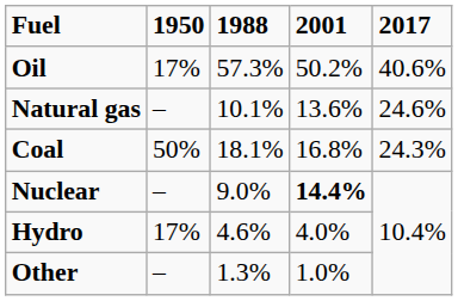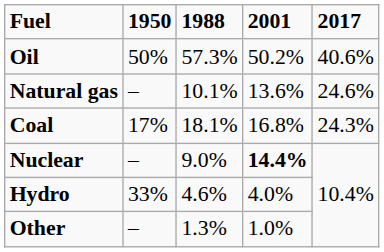Oil | 1950: 17% -> 50%
Coal | 1950: 50% -> 17%
Hydro | 1950: 17% -> 33%
